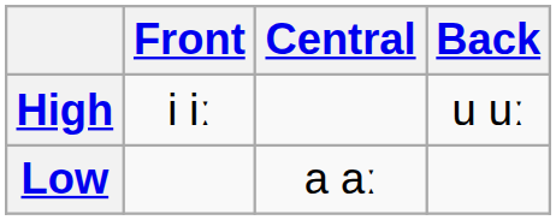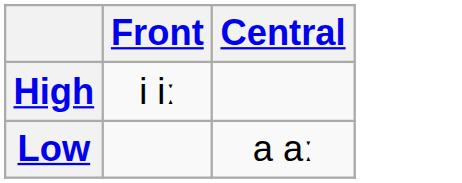- column: Back | u uː
